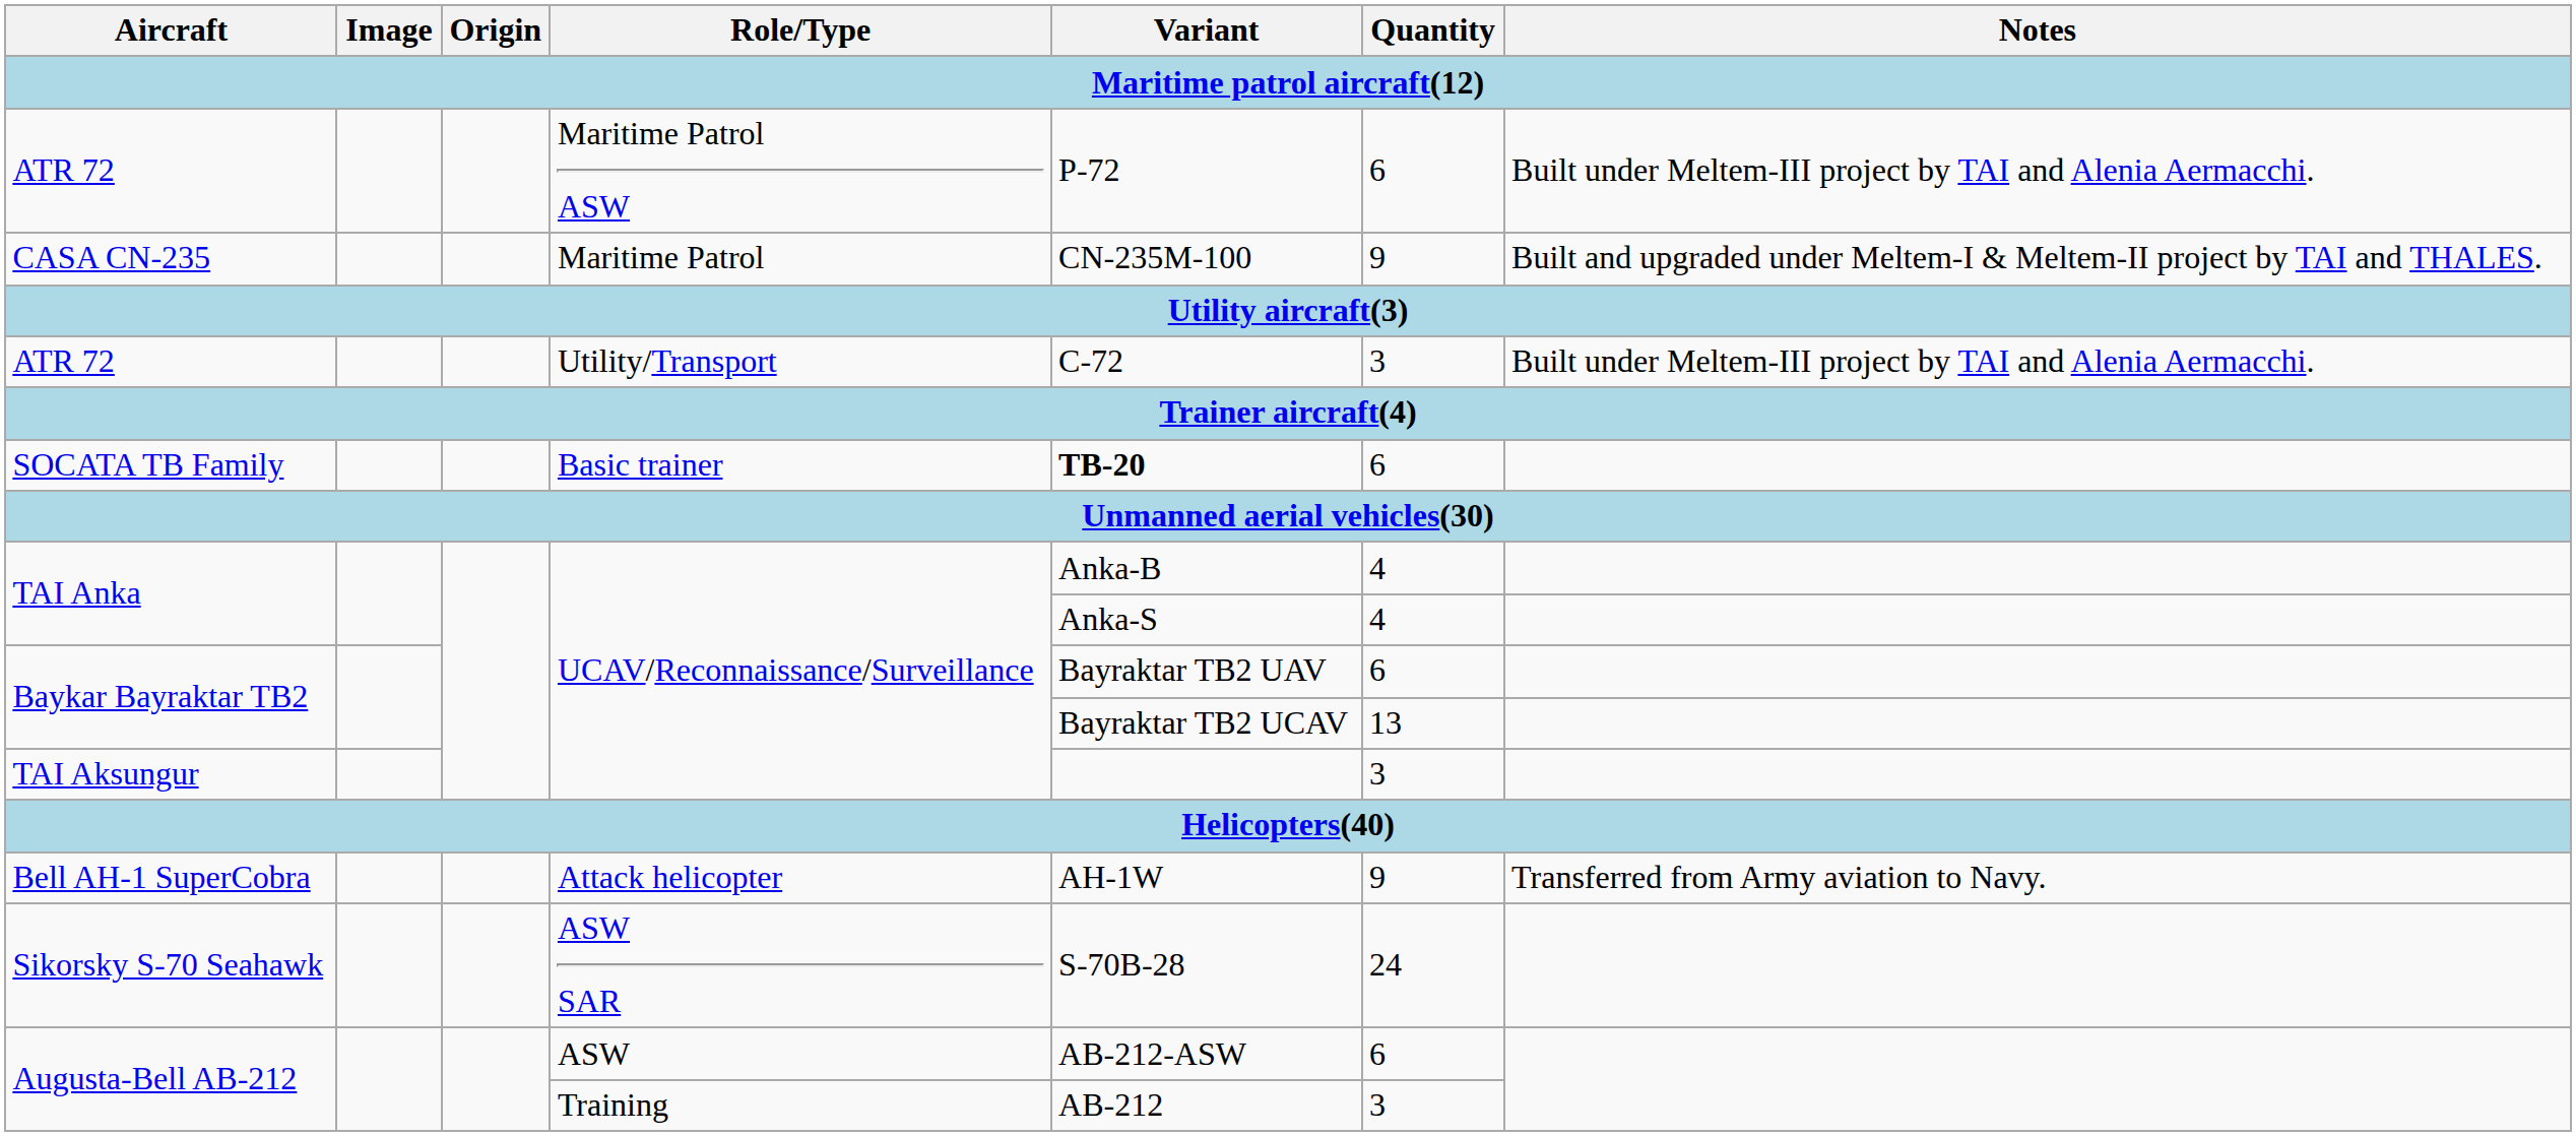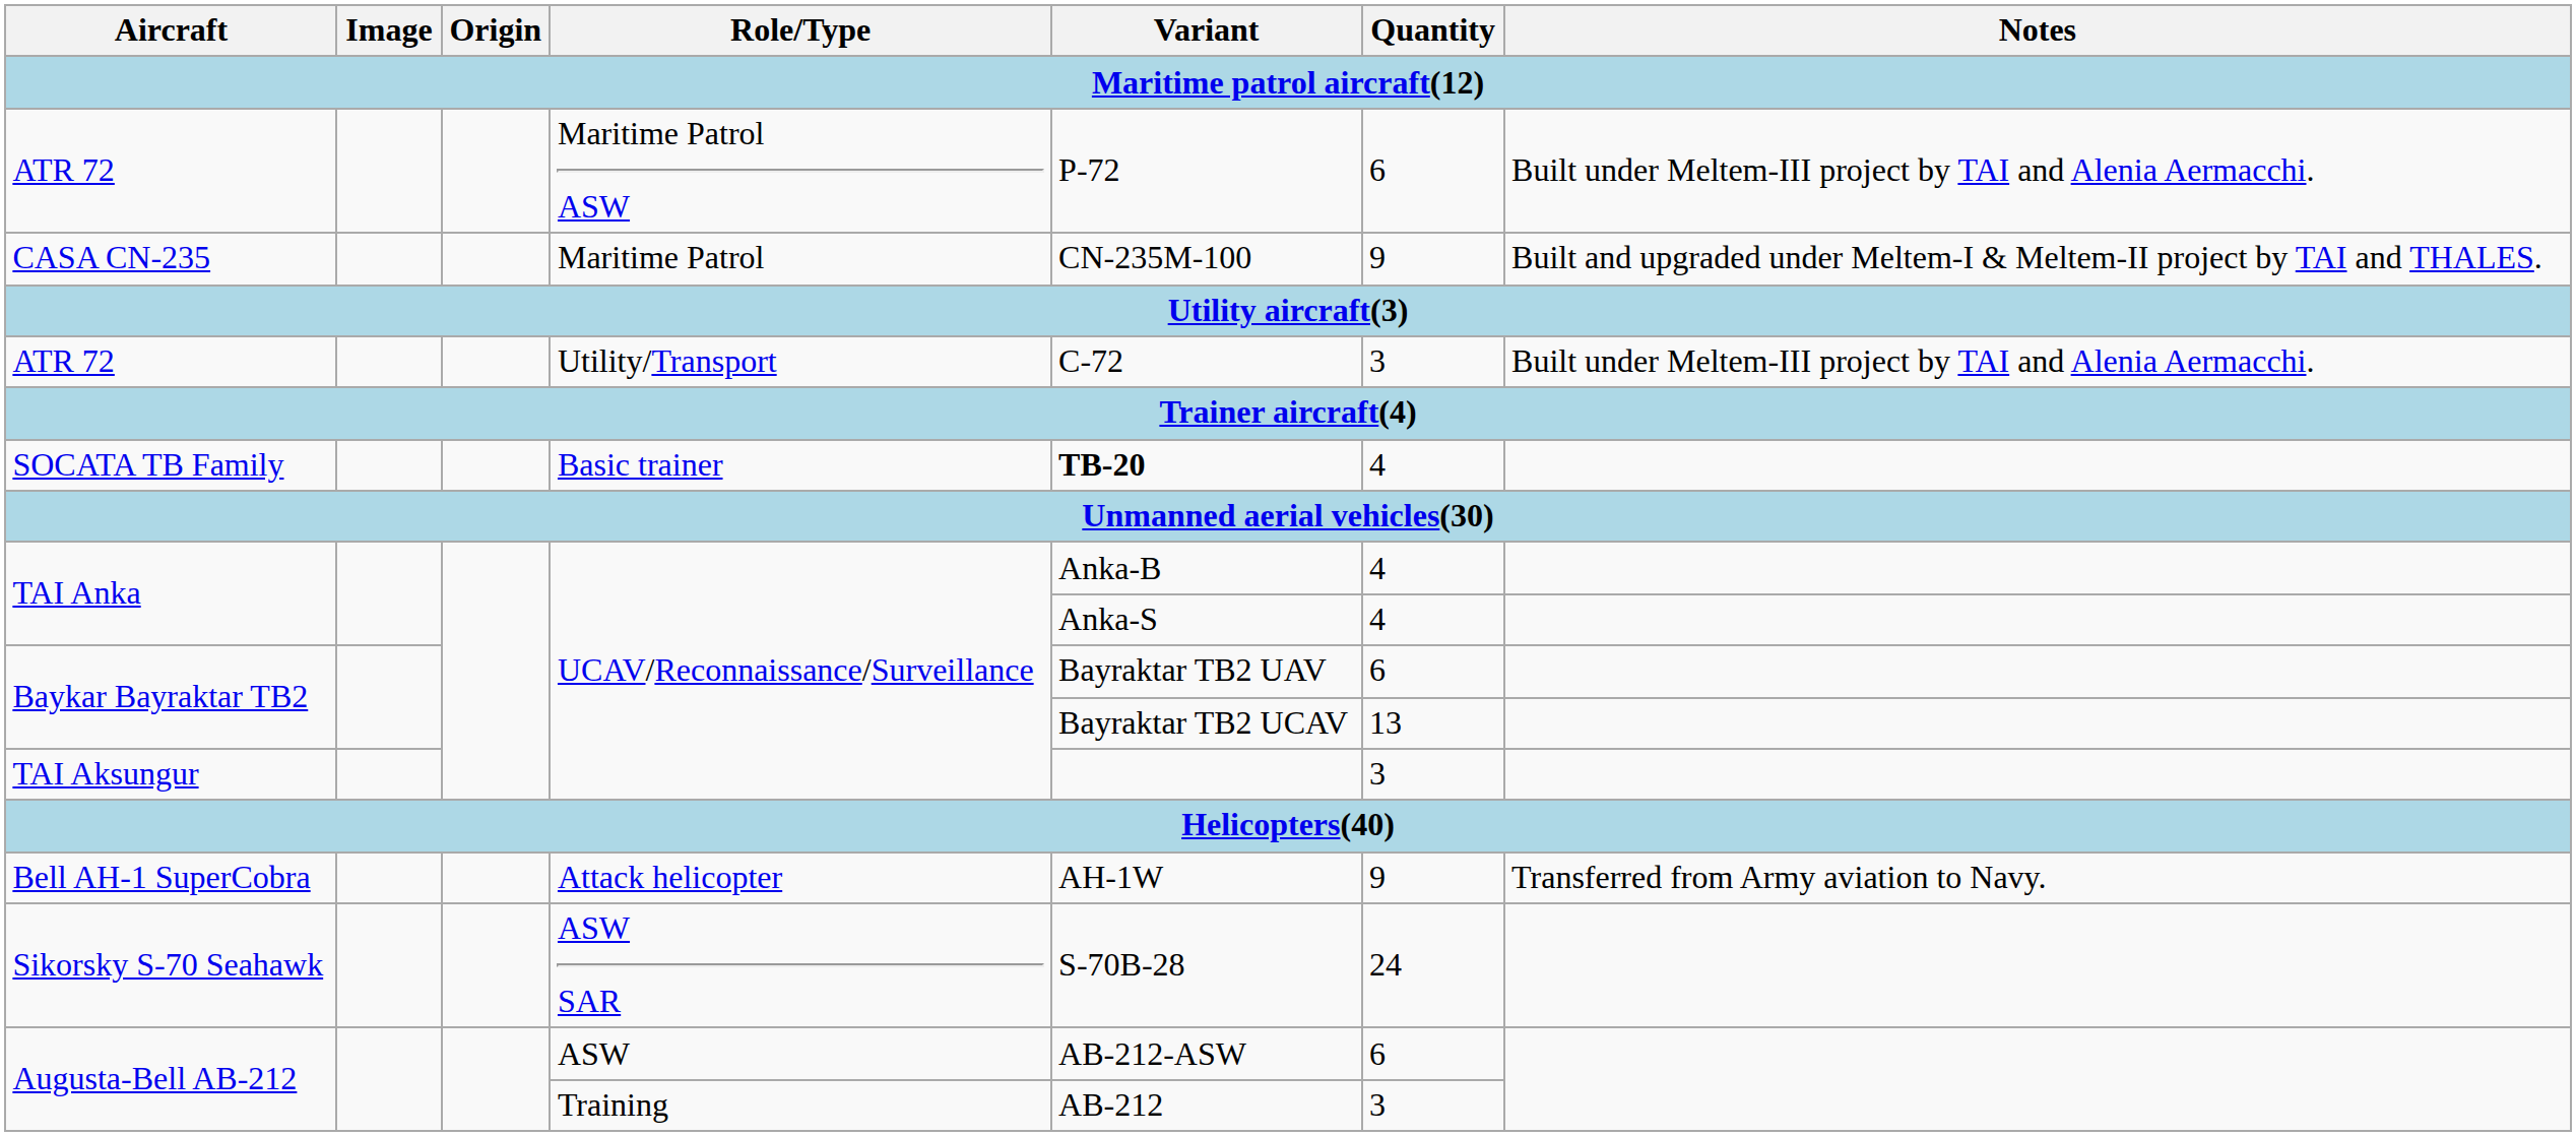SOCATA TB Family | Quantity: 6 -> 4
